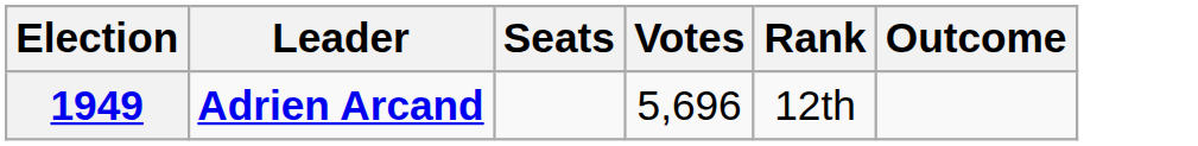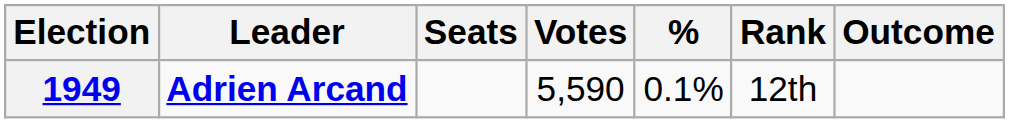+ column: % | 0.1%
1949 | Votes: 5,696 -> 5,590
